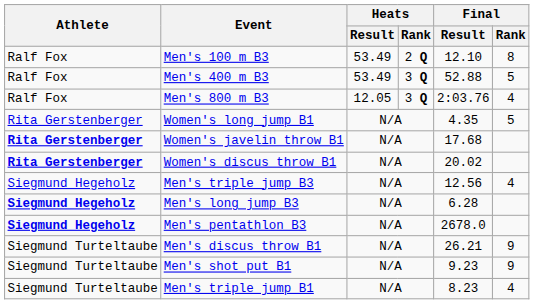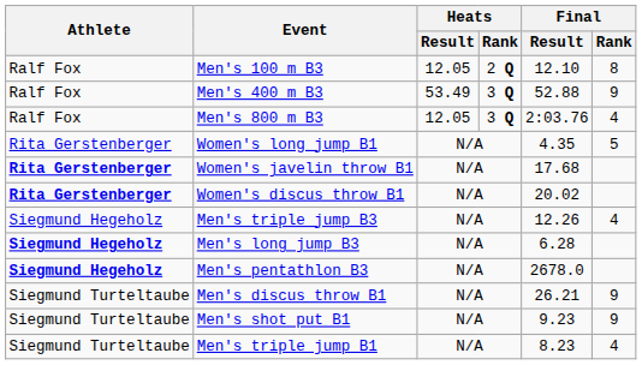Men's 100 m B3 | Heats / Result: 53.49 -> 12.05
Men's 400 m B3 | Final / Rank: 5 -> 9
Men's triple jump B3 | Final / Result: 12.56 -> 12.26
